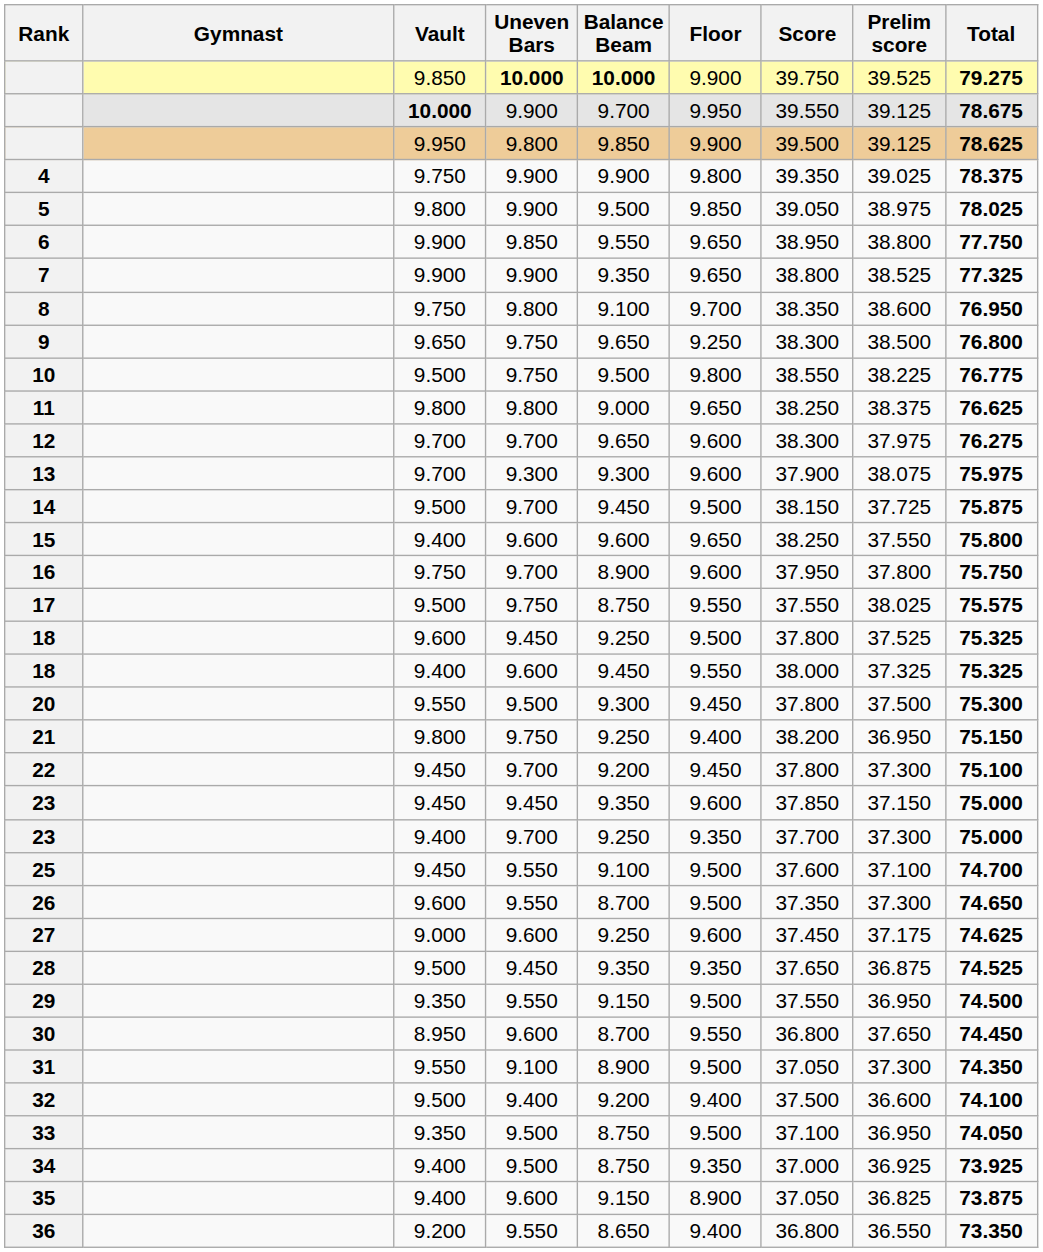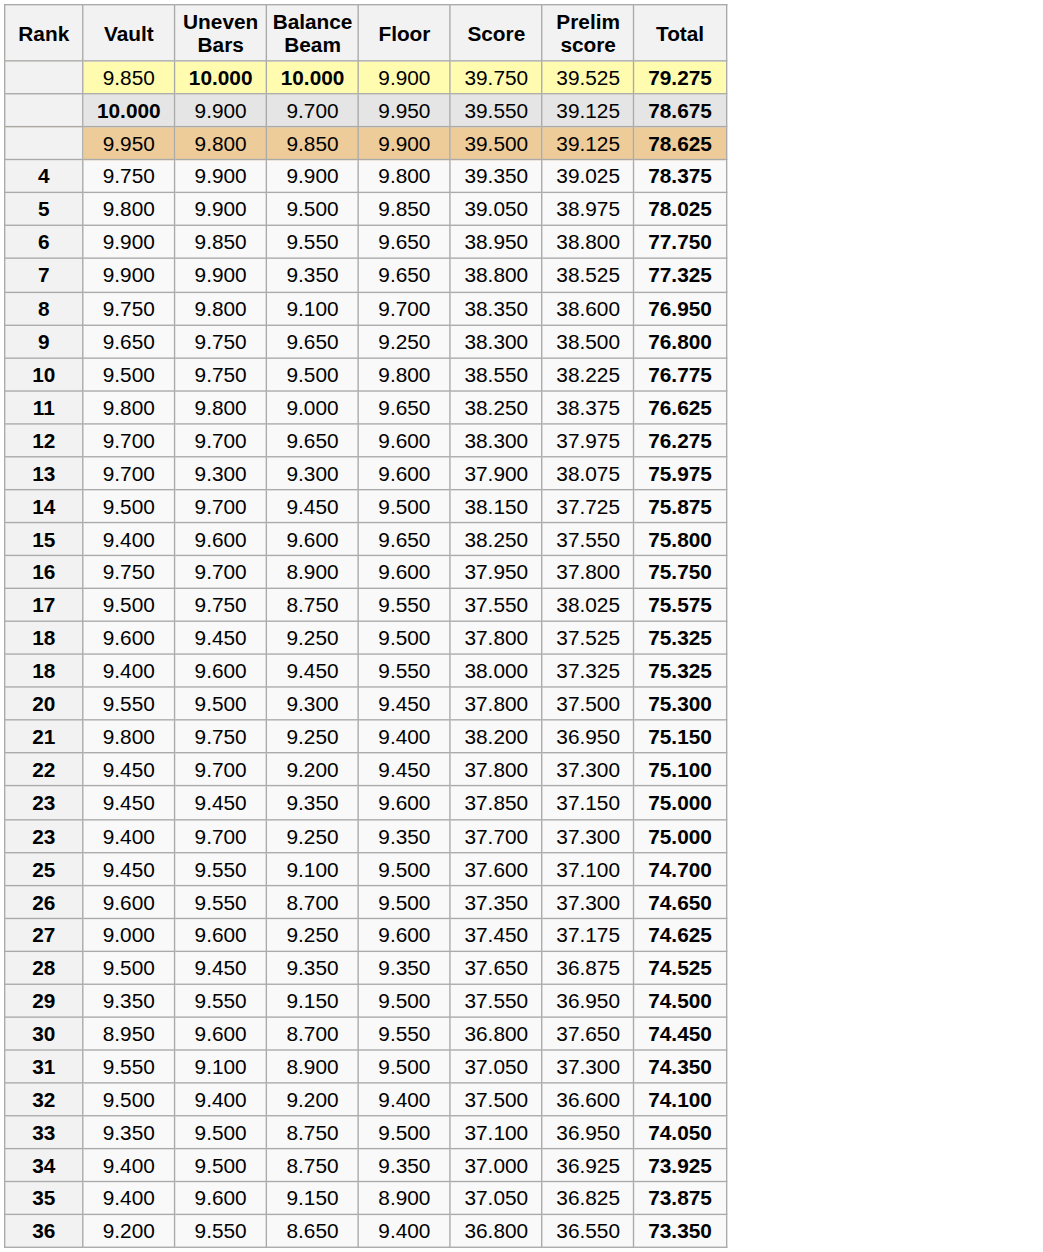- column: Gymnast
